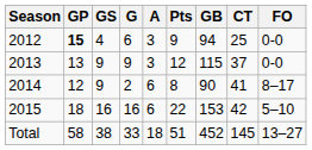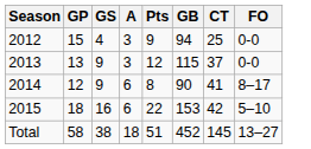- column: G | 6 | 9 | 2 | 16 | 33
2012 | GP: bold -> normal
